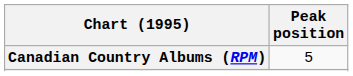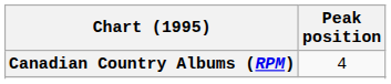Canadian Country Albums (RPM) | Peak position: 5 -> 4
